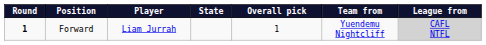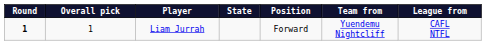columns swapped: Overall pick <-> Position
Liam Jurrah | League from: lightgrey background -> no background
